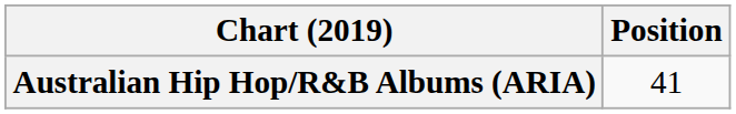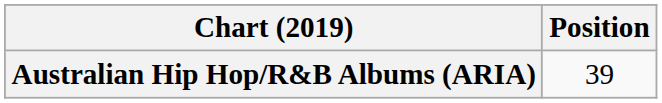Australian Hip Hop/R&B Albums (ARIA) | Position: 41 -> 39
